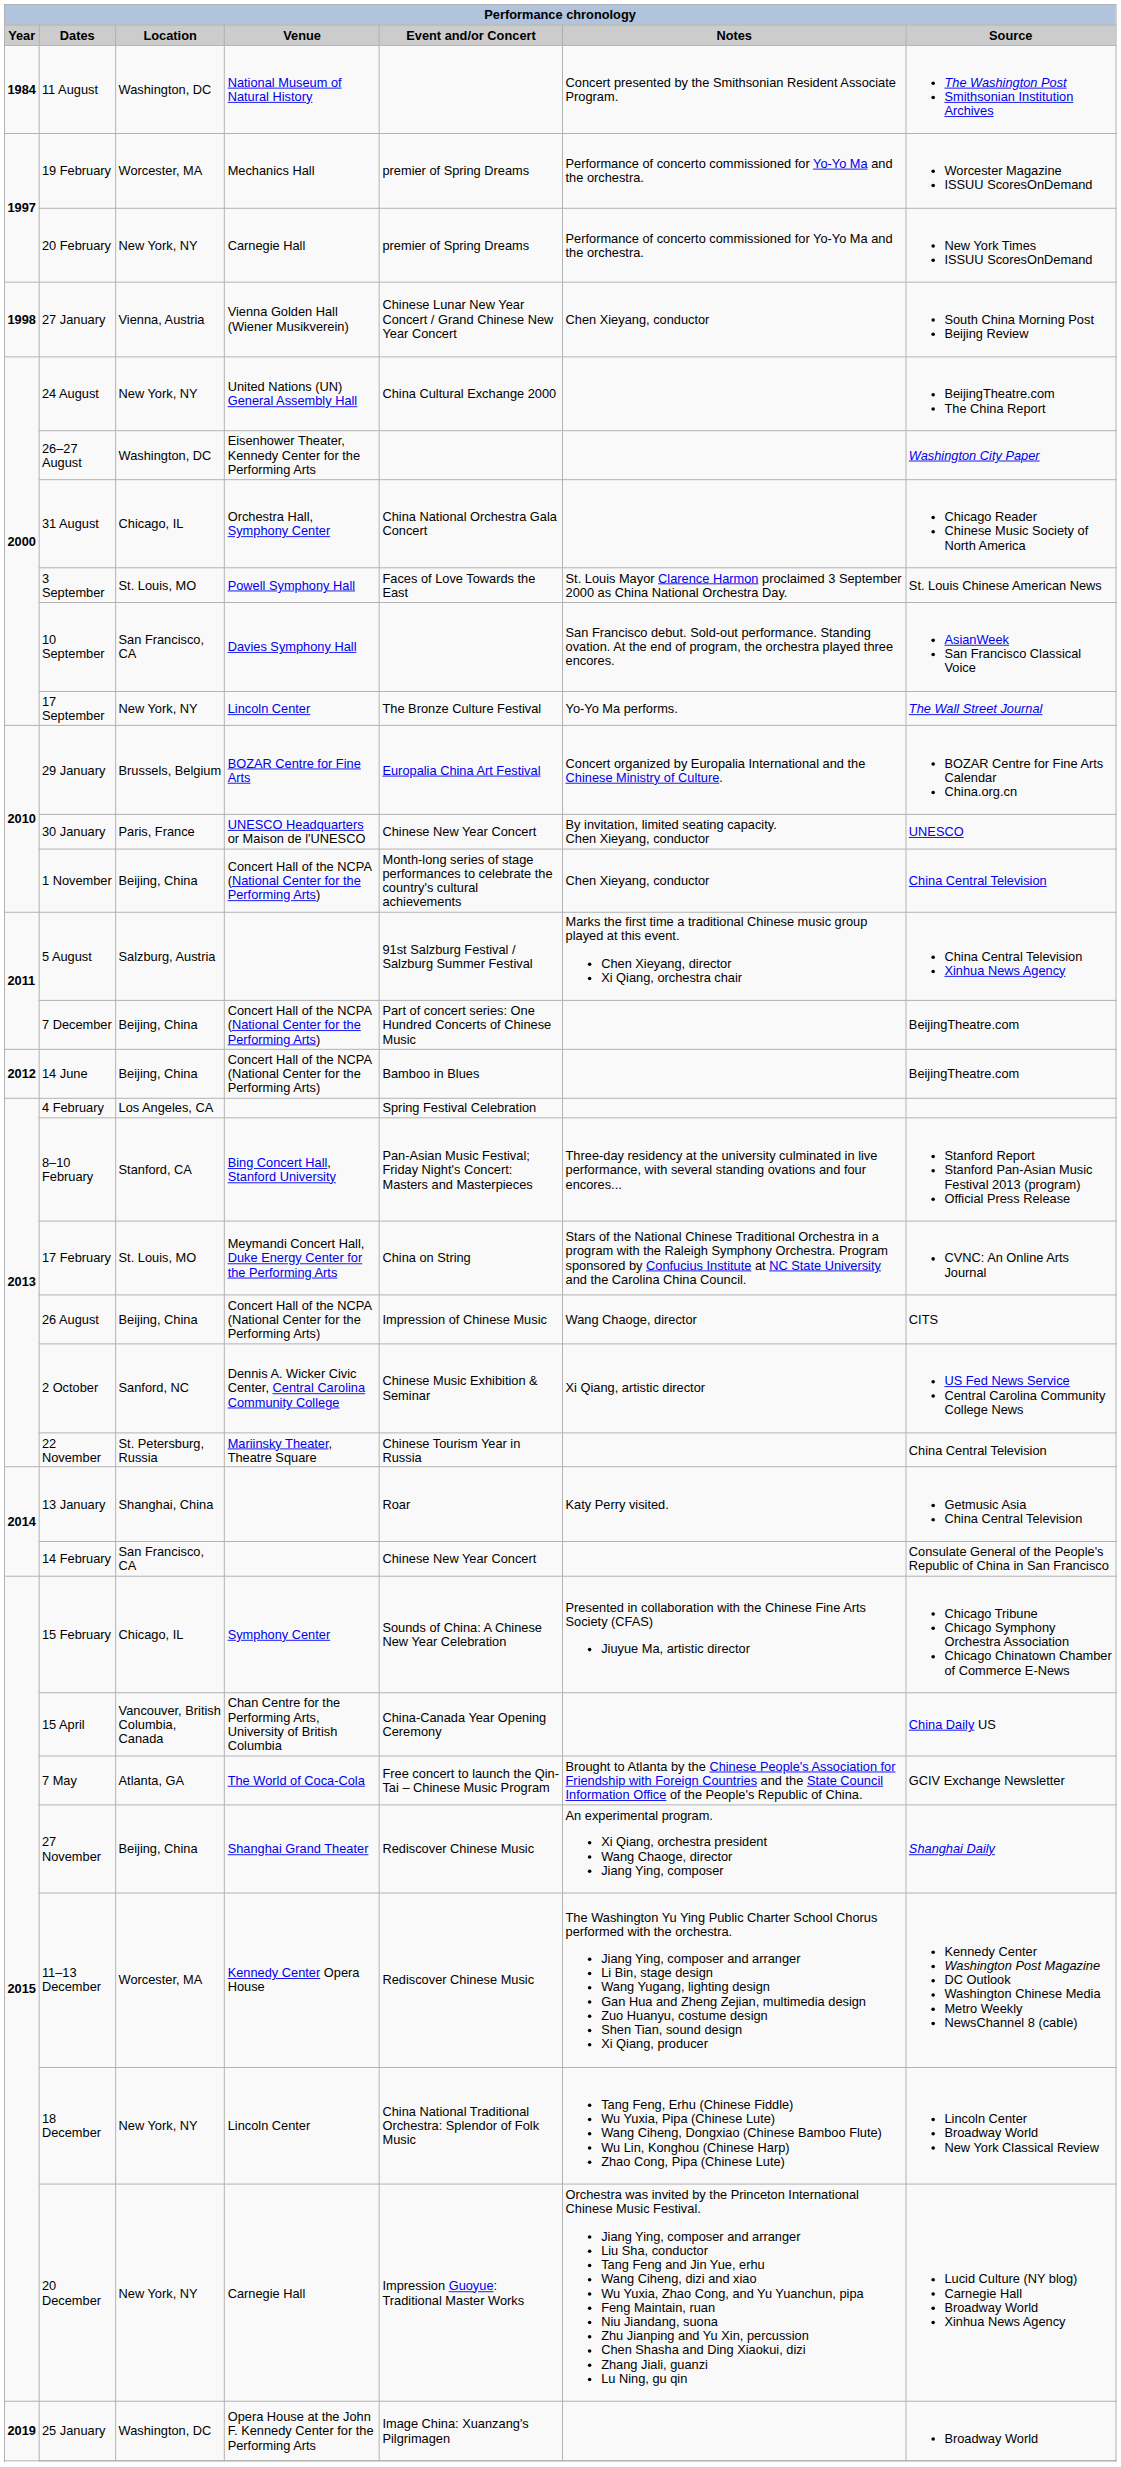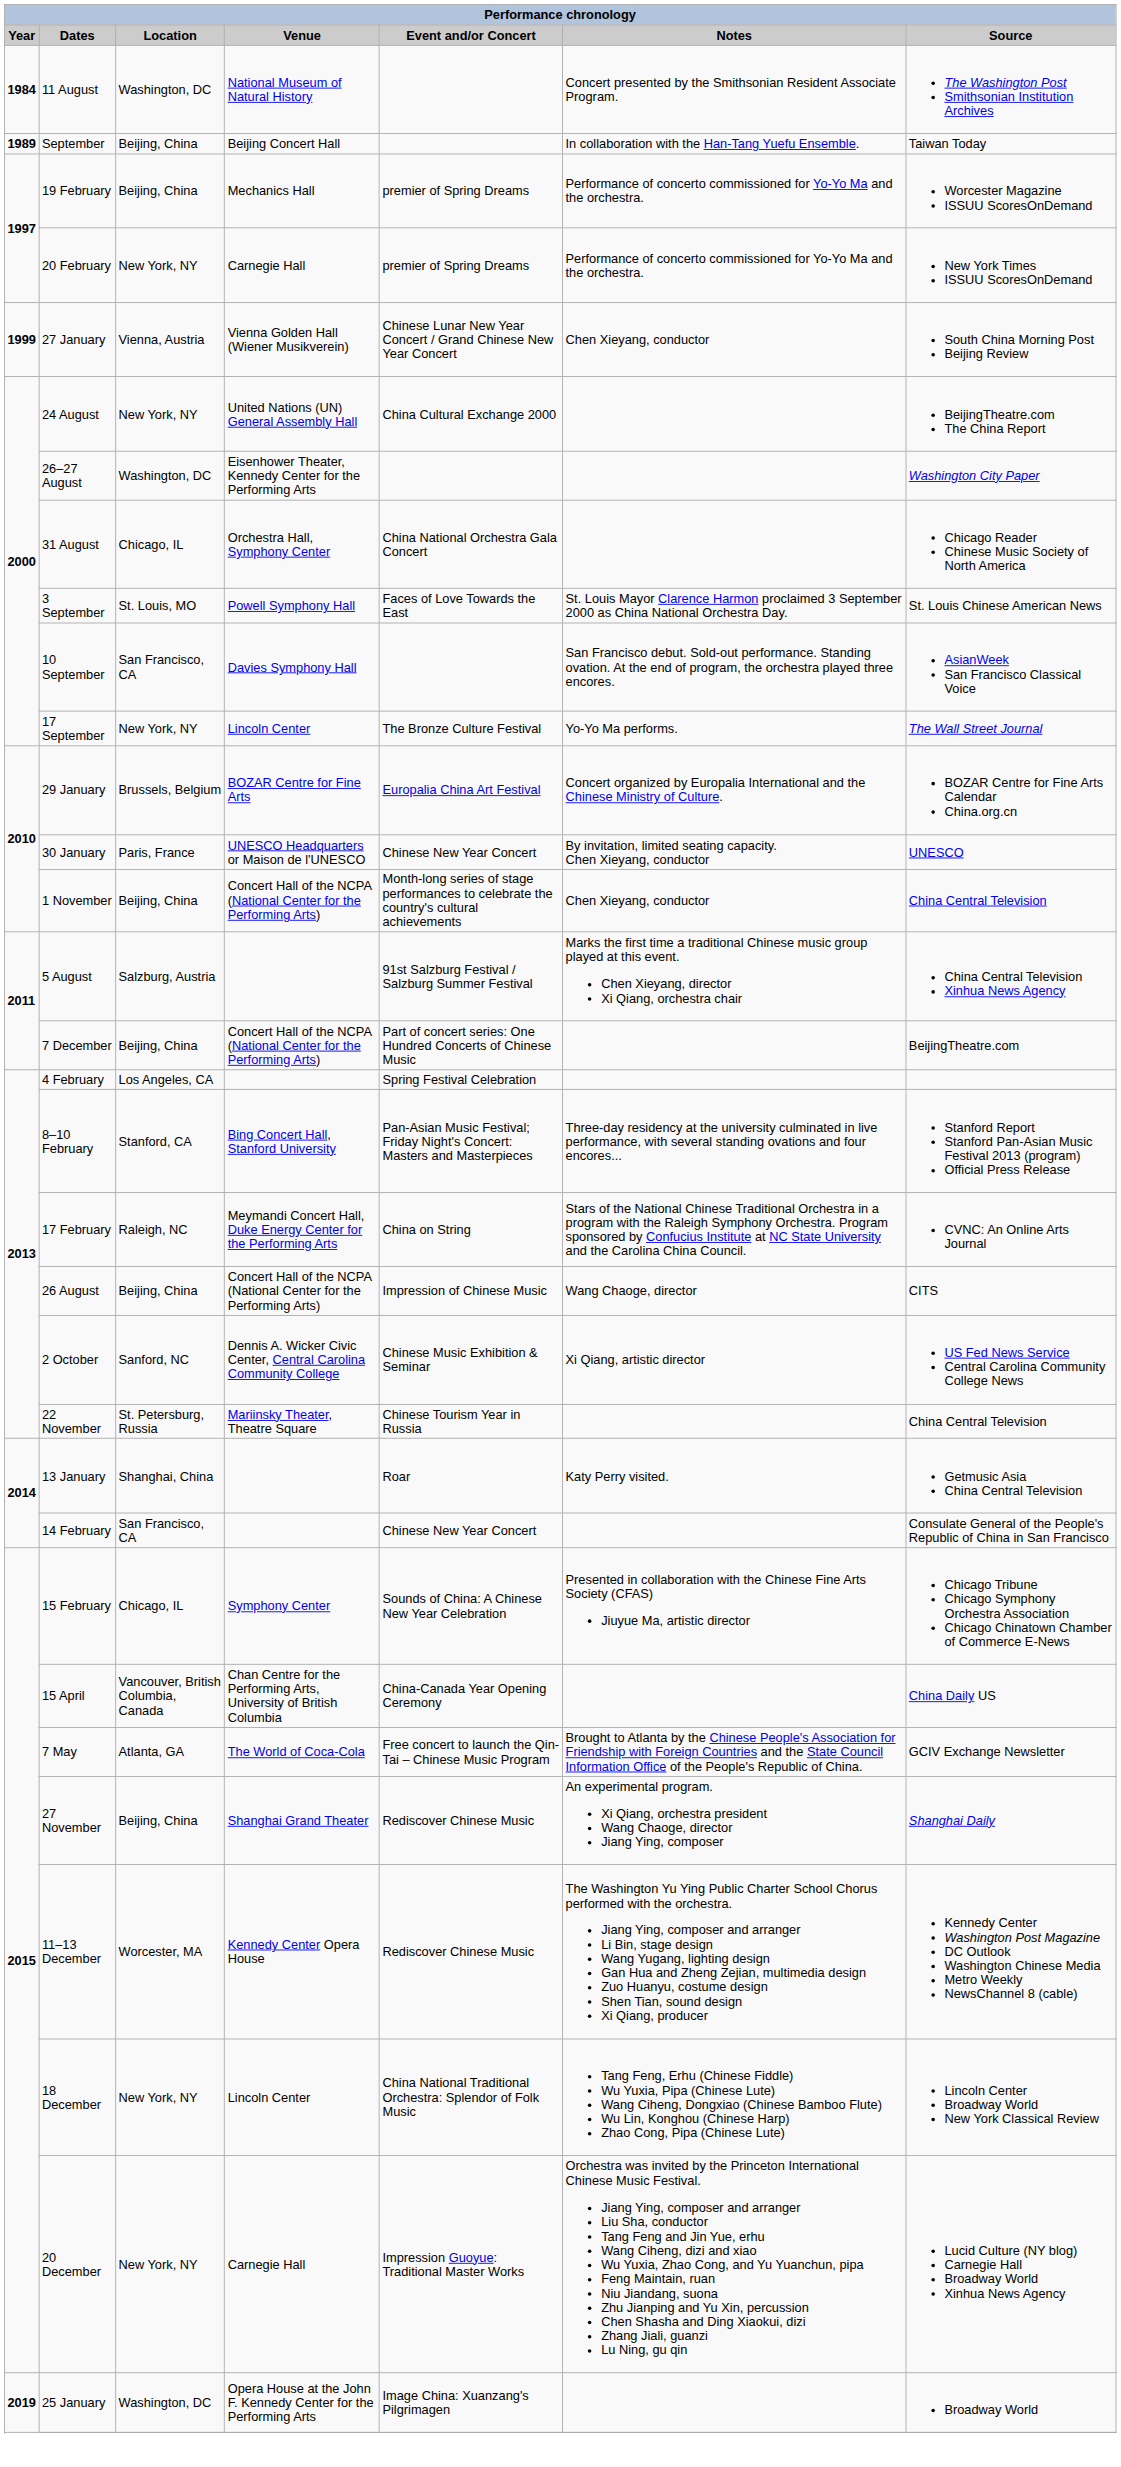+ row: 1989 | September | Beijing, China | Beijing Concert Hall | In collaboration with the Han-Tang Yuefu Ensemble. | Taiwan Today
19 February | Location: Worcester, MA -> Beijing, China
27 January | Year: 1998 -> 1999
- row: 2012 | 14 June | Beijing, China | Concert Hall of the NCPA (National Center for the Performing Arts) | Bamboo in Blues | BeijingTheatre.com
17 February | Location: St. Louis, MO -> Raleigh, NC
